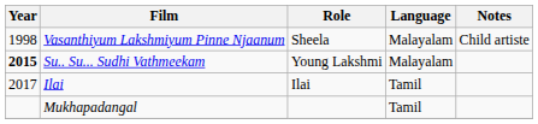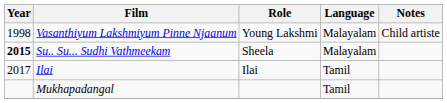Vasanthiyum Lakshmiyum Pinne Njaanum | Role: Sheela -> Young Lakshmi
Su.. Su... Sudhi Vathmeekam | Role: Young Lakshmi -> Sheela
